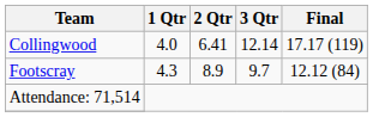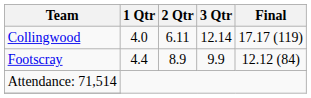Collingwood | 2 Qtr: 6.41 -> 6.11
Footscray | 1 Qtr: 4.3 -> 4.4
Footscray | 3 Qtr: 9.7 -> 9.9
